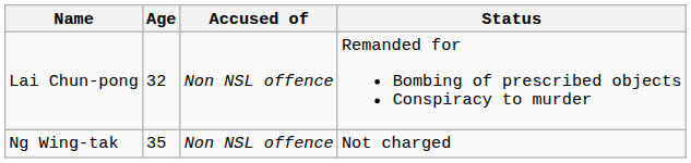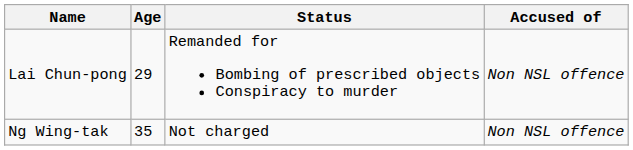columns swapped: Accused of <-> Status
Lai Chun-pong | Age: 32 -> 29
